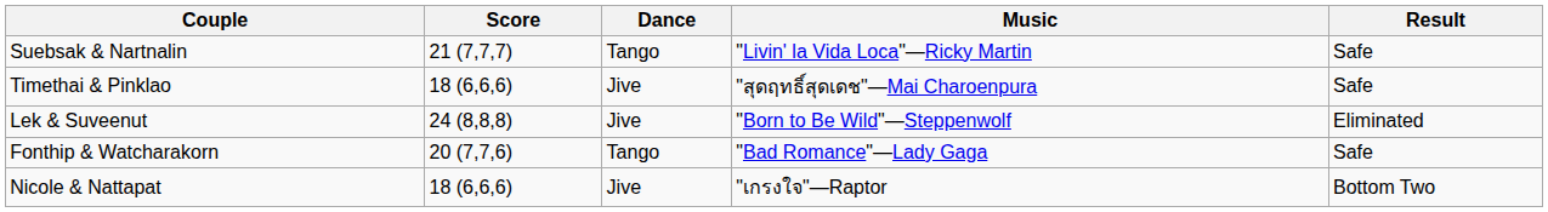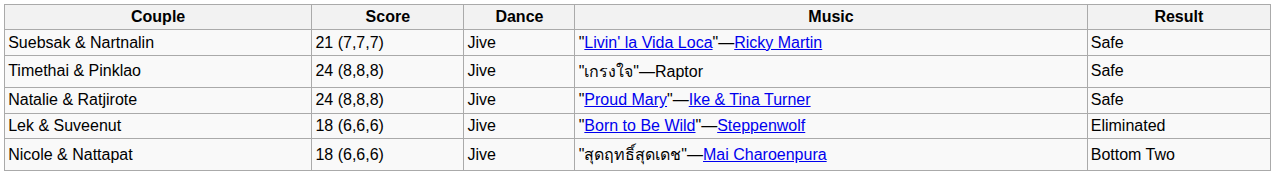Suebsak & Nartnalin | Dance: Tango -> Jive
Timethai & Pinklao | Score: 18 (6,6,6) -> 24 (8,8,8)
Timethai & Pinklao | Music: "สุดฤทธิ์สุดเดช"—Mai Charoenpura -> "เกรงใจ"—Raptor
+ row: Natalie & Ratjirote | 24 (8,8,8) | Jive | "Proud Mary"—Ike & Tina Turner | Safe
Lek & Suveenut | Score: 24 (8,8,8) -> 18 (6,6,6)
- row: Fonthip & Watcharakorn | 20 (7,7,6) | Tango | "Bad Romance"—Lady Gaga | Safe
Nicole & Nattapat | Music: "เกรงใจ"—Raptor -> "สุดฤทธิ์สุดเดช"—Mai Charoenpura
